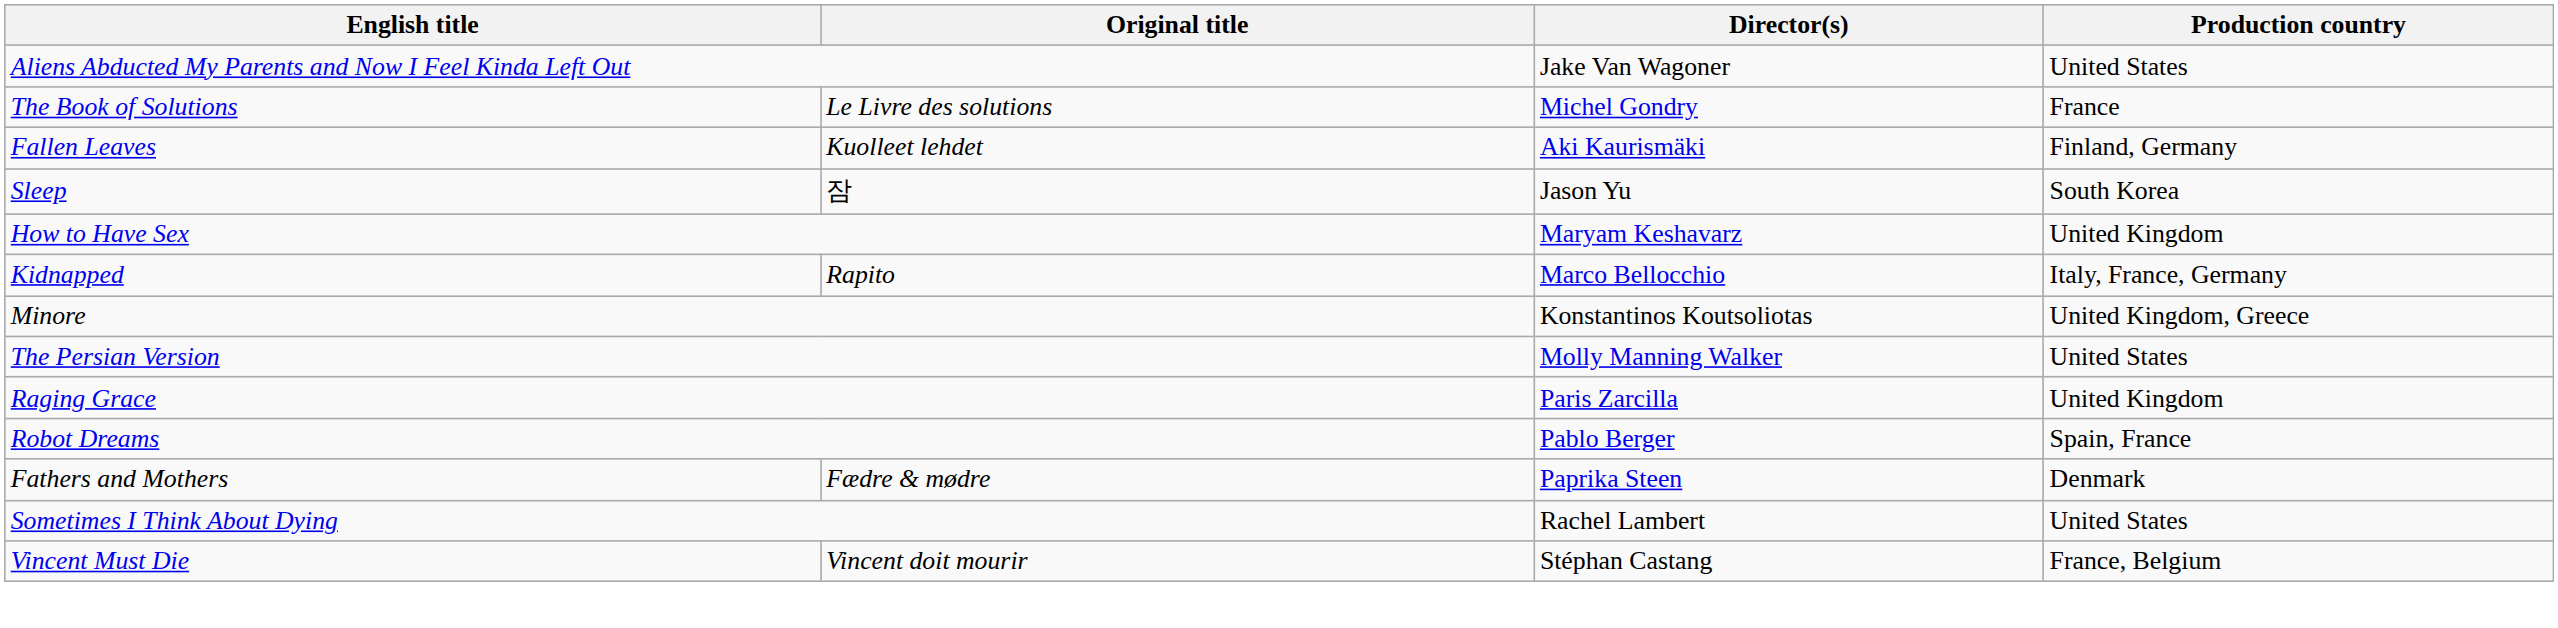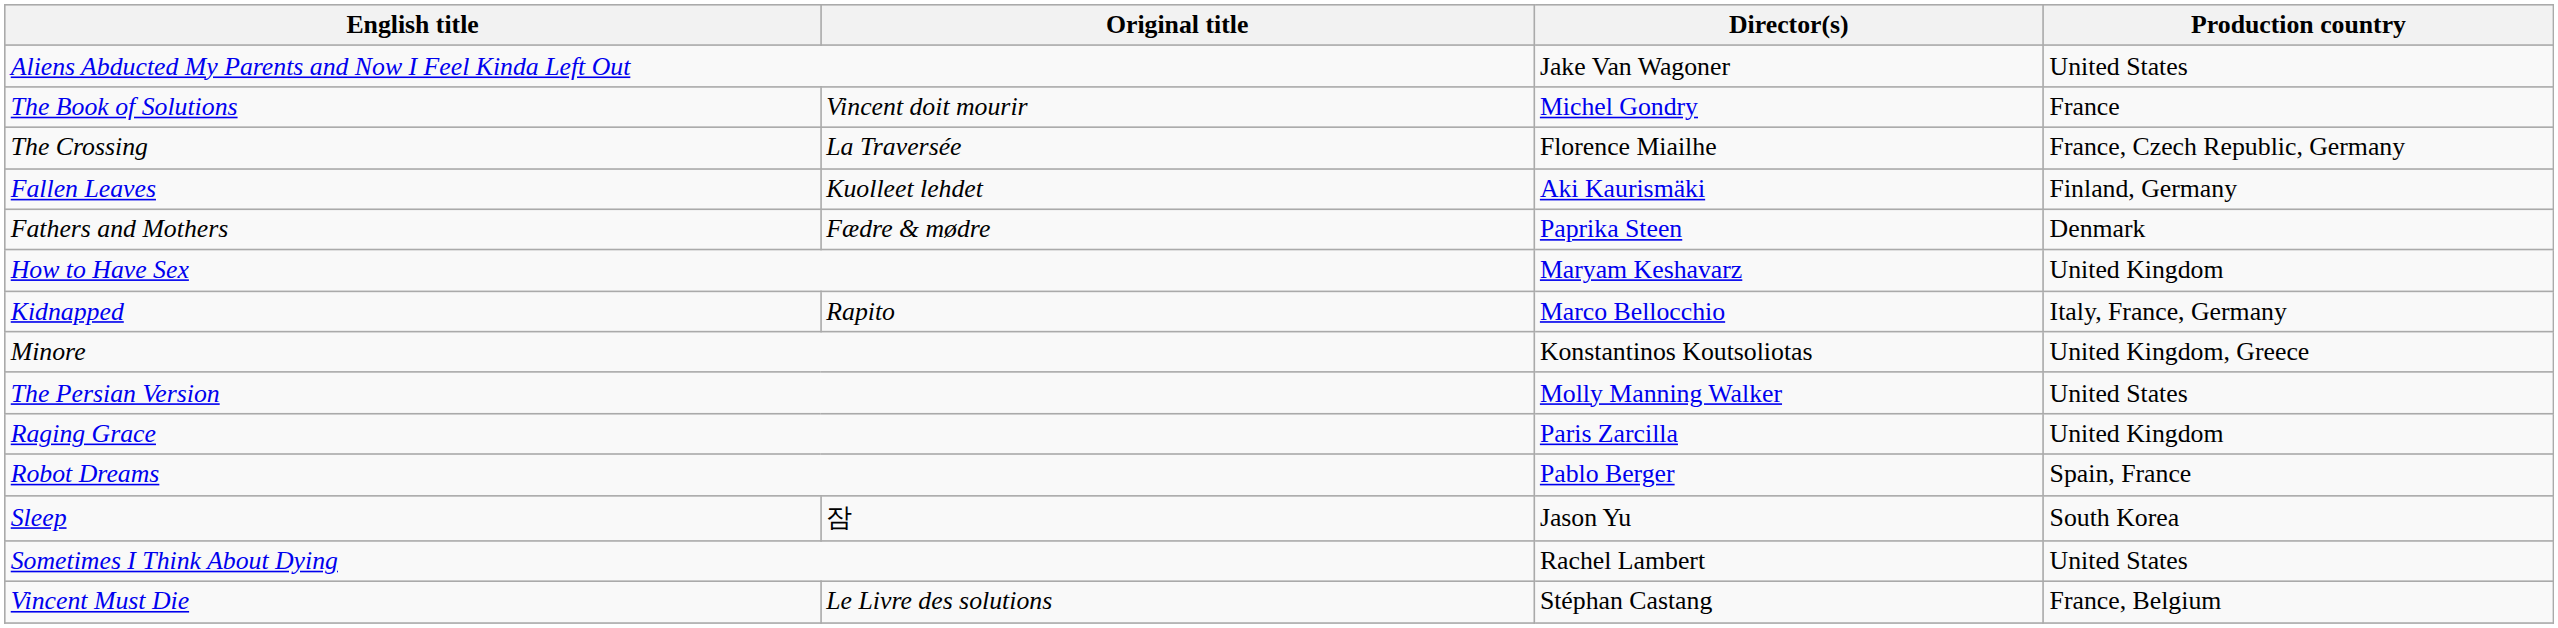The Book of Solutions | Original title: Le Livre des solutions -> Vincent doit mourir
+ row: The Crossing | La Traversée | Florence Miailhe | France, Czech Republic, Germany
rows swapped: Fathers and Mothers <-> Sleep
Vincent Must Die | Original title: Vincent doit mourir -> Le Livre des solutions
